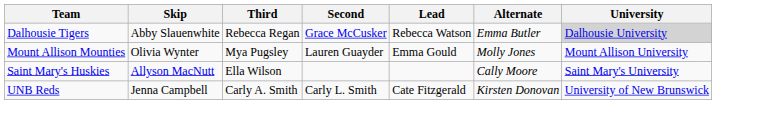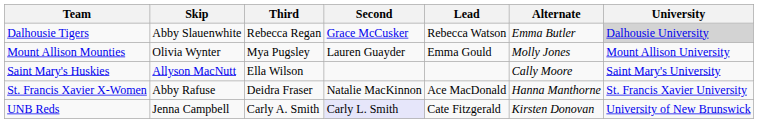+ row: St. Francis Xavier X-Women | Abby Rafuse | Deidra Fraser | Natalie MacKinnon | Ace MacDonald | Hanna Manthorne | St. Francis Xavier University
UNB Reds | Second: no background -> lavender background
